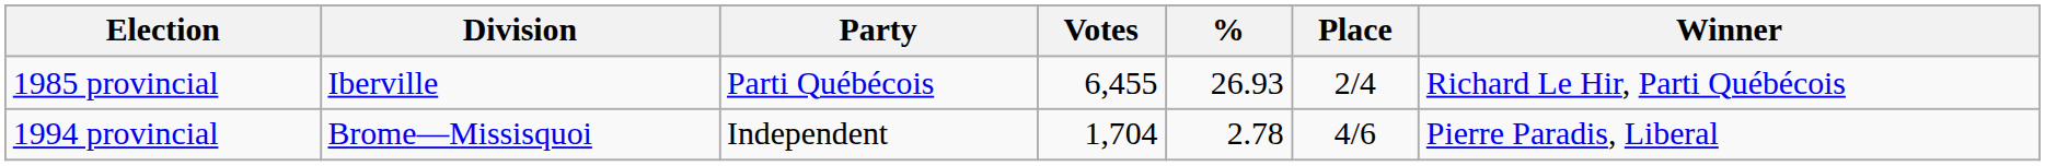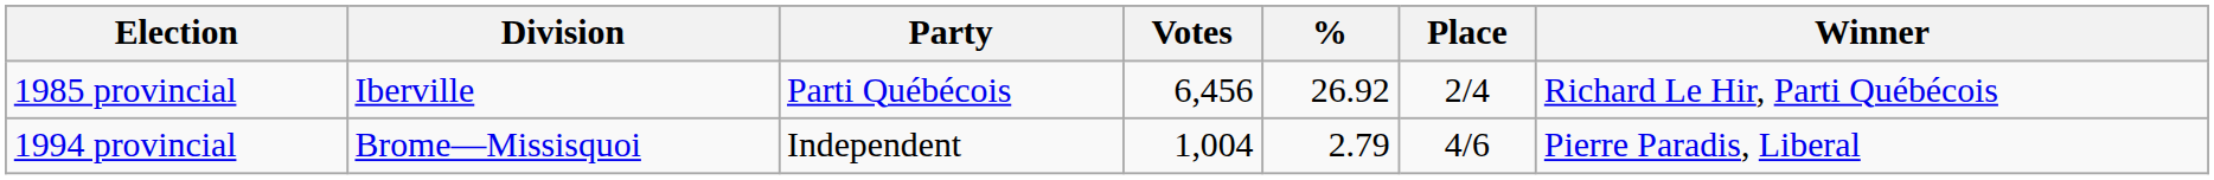1985 provincial | Votes: 6,455 -> 6,456
1985 provincial | %: 26.93 -> 26.92
1994 provincial | Votes: 1,704 -> 1,004
1994 provincial | %: 2.78 -> 2.79
